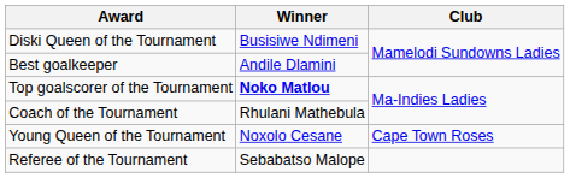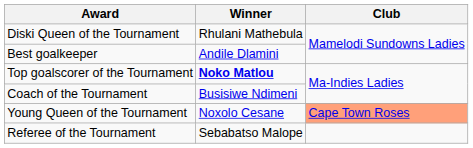Diski Queen of the Tournament | Winner: Busisiwe Ndimeni -> Rhulani Mathebula
Coach of the Tournament | Winner: Rhulani Mathebula -> Busisiwe Ndimeni
Young Queen of the Tournament | Club: no background -> lightsalmon background
